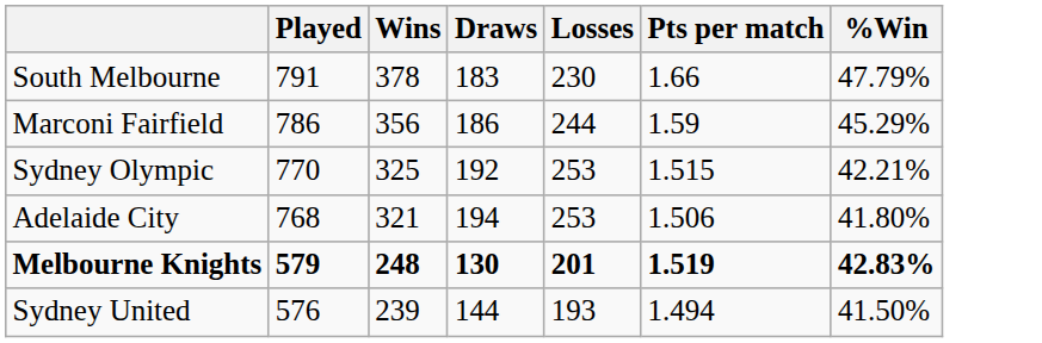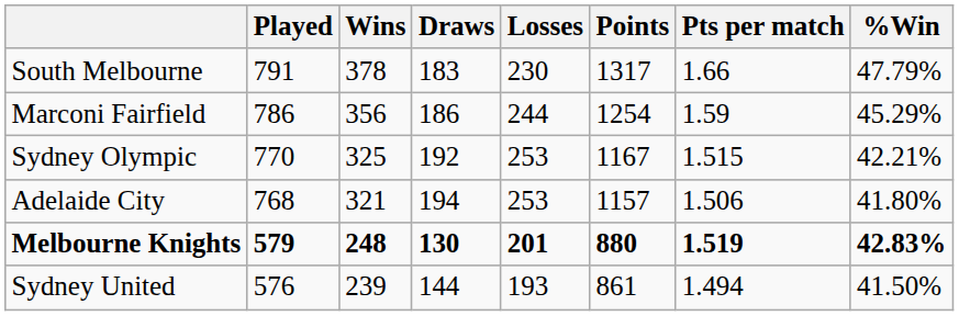+ column: Points | 1317 | 1254 | 1167 | 1157 | 880 | 861
